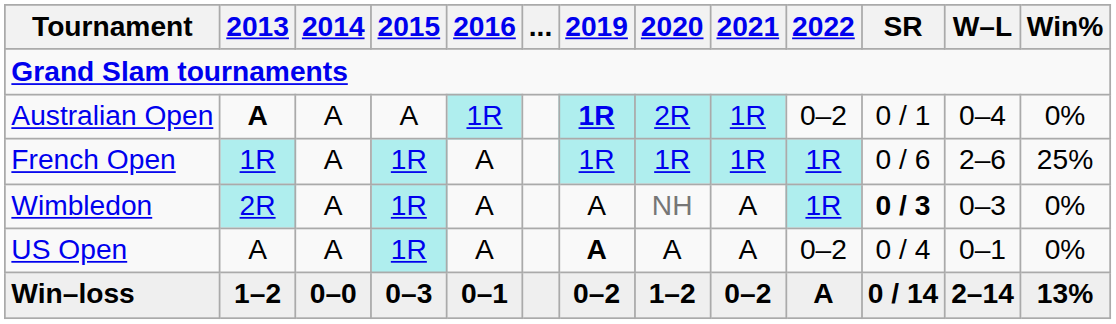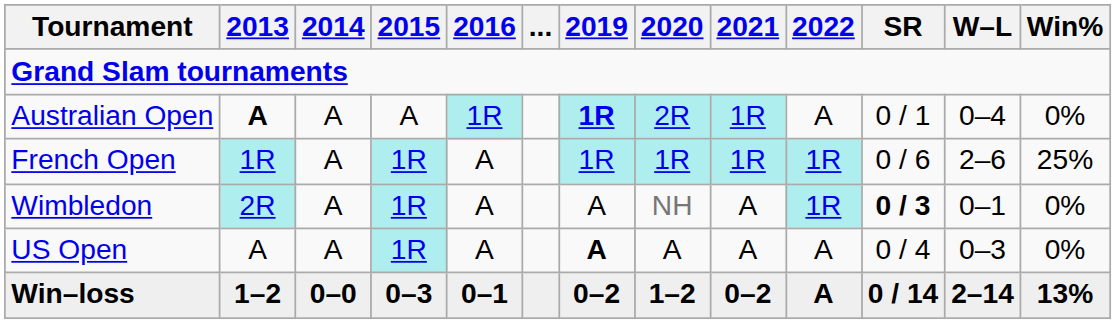Australian Open | 2022: 0–2 -> A
Wimbledon | W–L: 0–3 -> 0–1
US Open | 2022: 0–2 -> A
US Open | W–L: 0–1 -> 0–3
